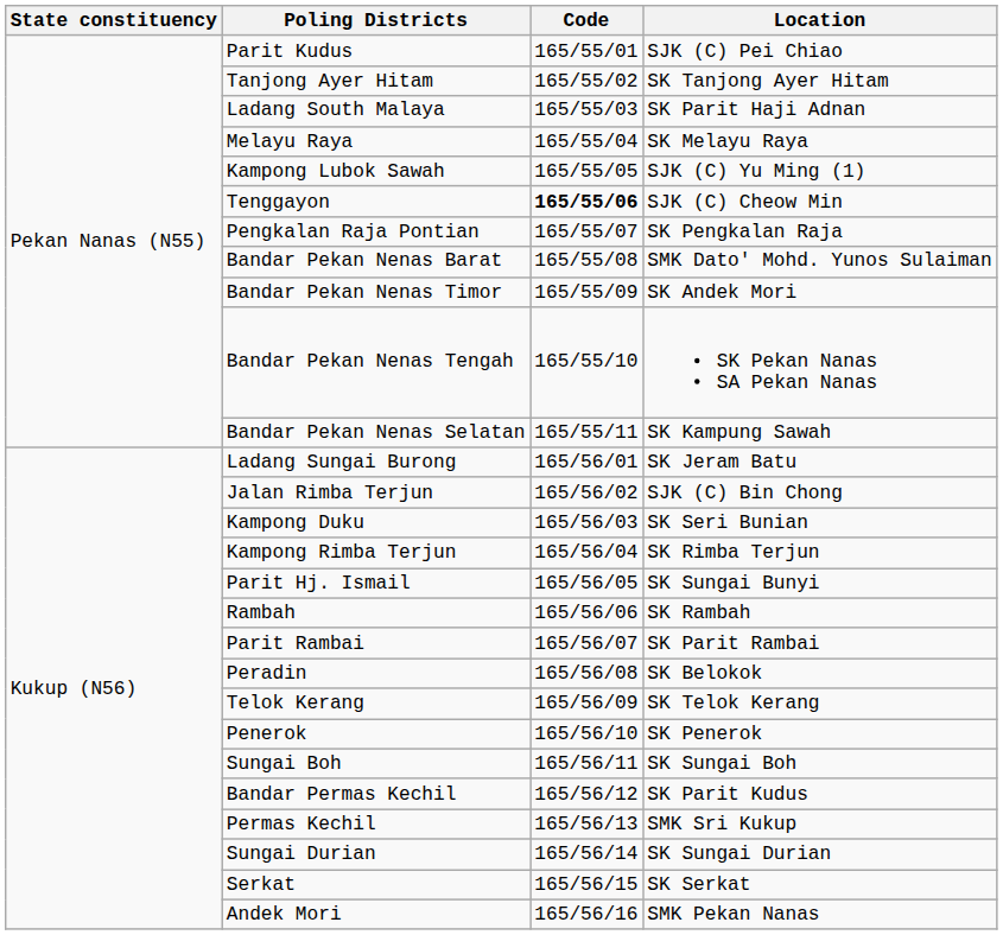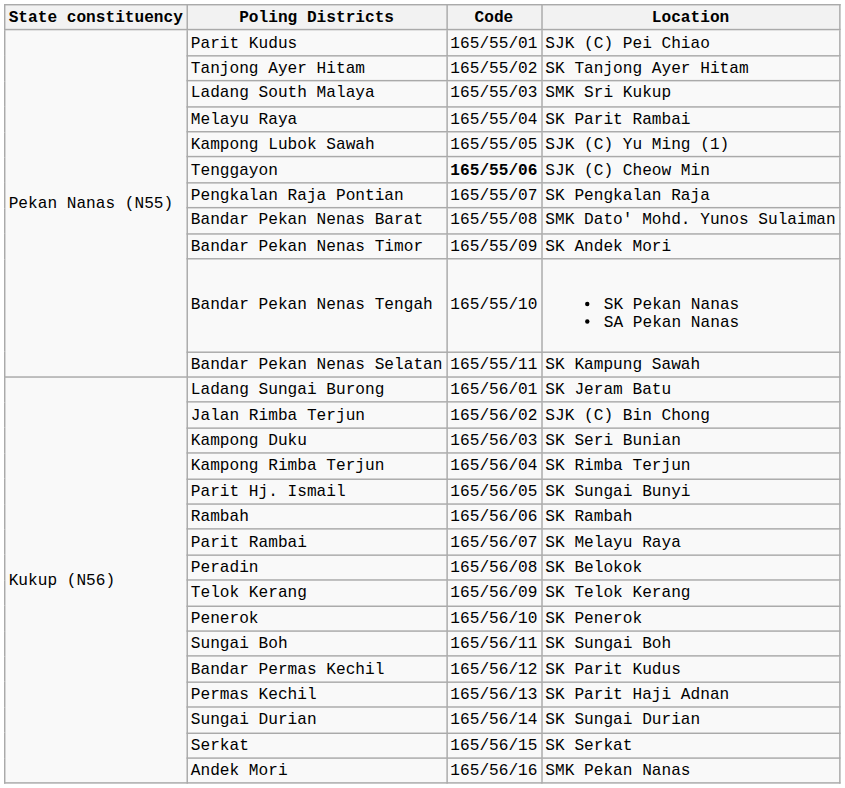Ladang South Malaya | Location: SK Parit Haji Adnan -> SMK Sri Kukup
Melayu Raya | Location: SK Melayu Raya -> SK Parit Rambai
Parit Rambai | Location: SK Parit Rambai -> SK Melayu Raya
Permas Kechil | Location: SMK Sri Kukup -> SK Parit Haji Adnan
